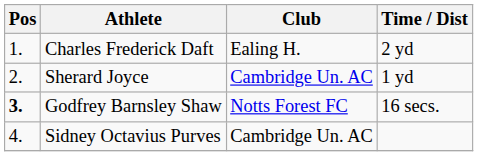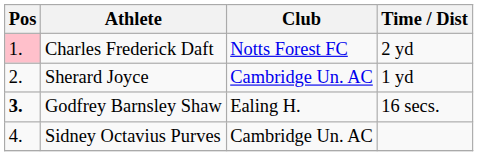Charles Frederick Daft | Pos: no background -> pink background
Charles Frederick Daft | Club: Ealing H. -> Notts Forest FC
Godfrey Barnsley Shaw | Club: Notts Forest FC -> Ealing H.
